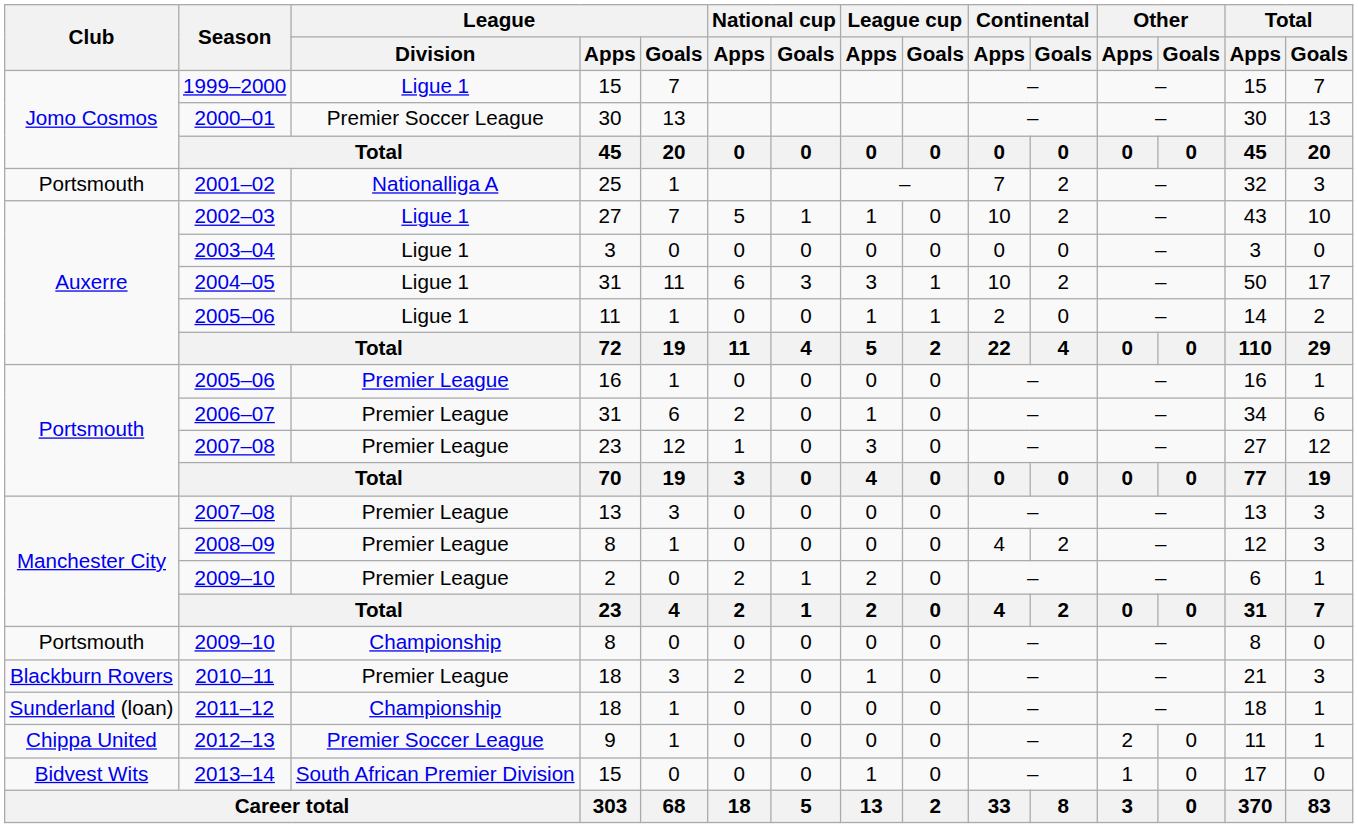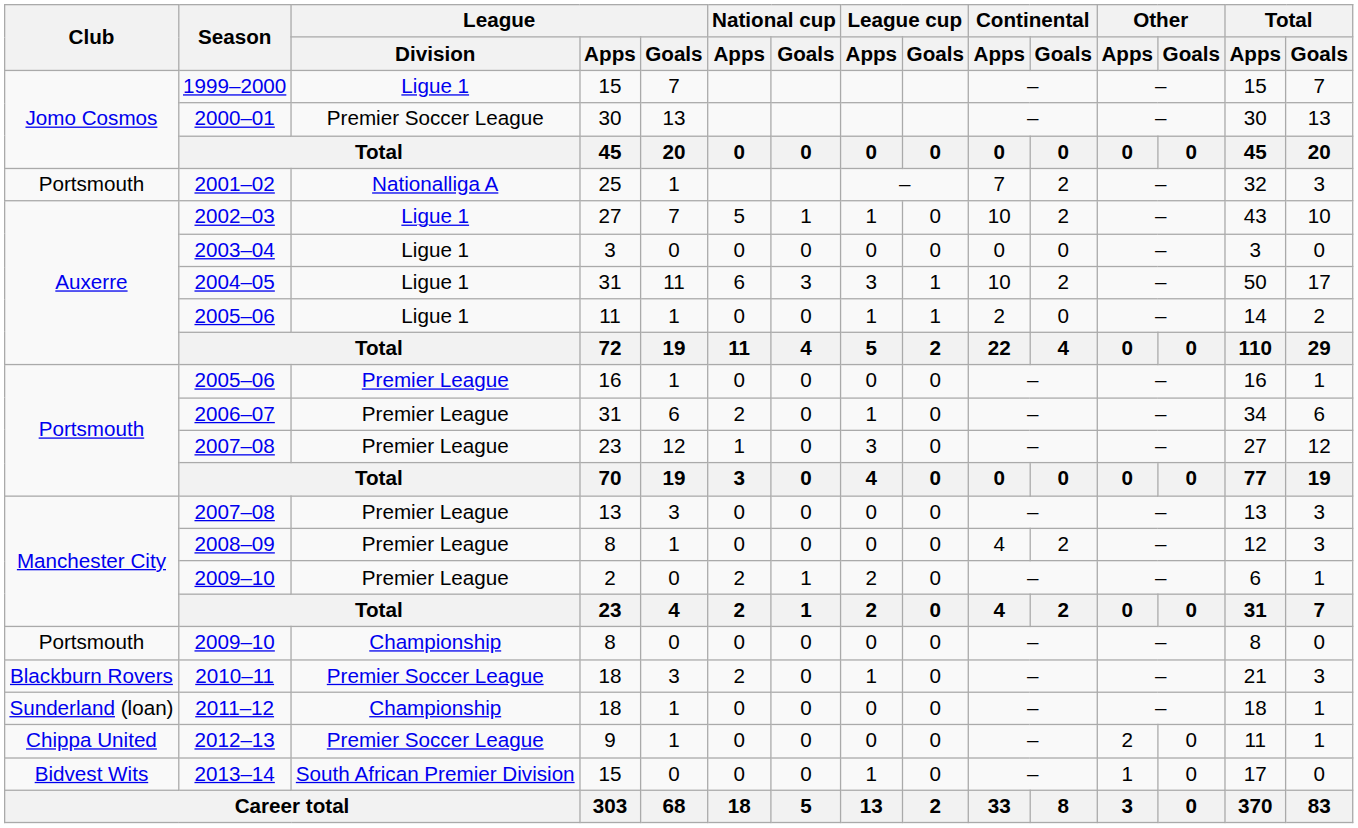2010–11 | League / Division: Premier League -> Premier Soccer League
